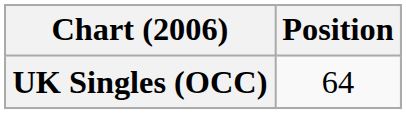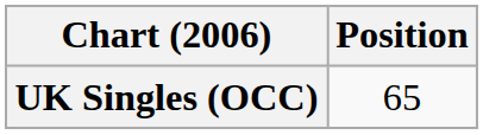UK Singles (OCC) | Position: 64 -> 65
